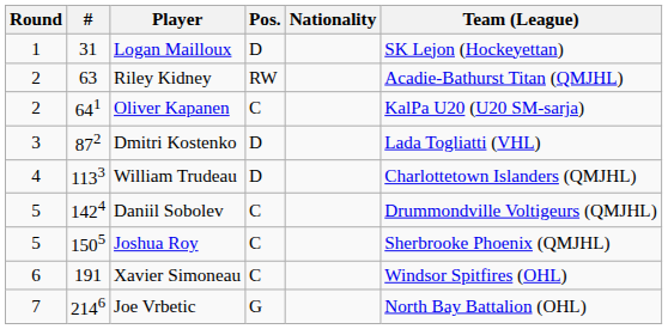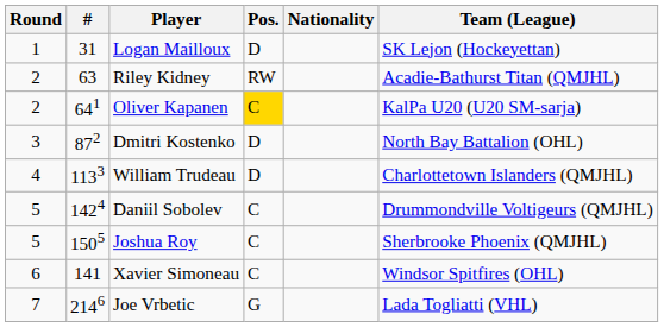Oliver Kapanen | Pos.: no background -> gold background
Dmitri Kostenko | Team (League): Lada Togliatti (VHL) -> North Bay Battalion (OHL)
Xavier Simoneau | #: 191 -> 141
Joe Vrbetic | Team (League): North Bay Battalion (OHL) -> Lada Togliatti (VHL)
